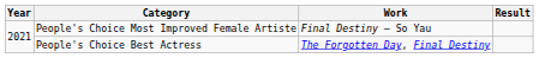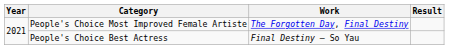People's Choice Most Improved Female Artiste | Work: Final Destiny — So Yau -> The Forgotten Day, Final Destiny
People's Choice Best Actress | Work: The Forgotten Day, Final Destiny -> Final Destiny — So Yau
